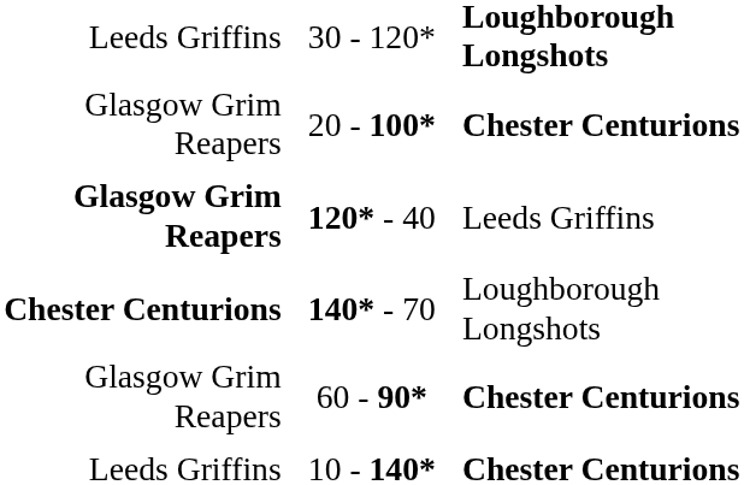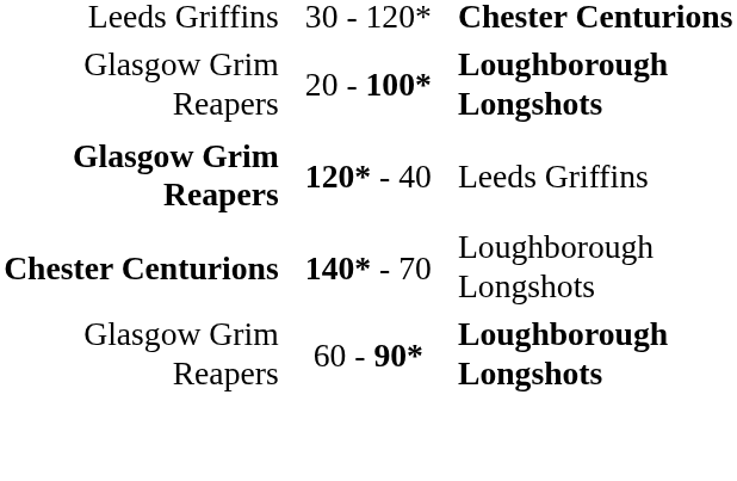30 - 120* | column 3: Loughborough Longshots -> Chester Centurions
20 - 100* | column 3: Chester Centurions -> Loughborough Longshots
60 - 90* | column 3: Chester Centurions -> Loughborough Longshots
- row: Leeds Griffins | 10 - 140* | Chester Centurions
